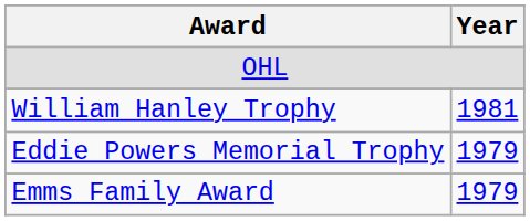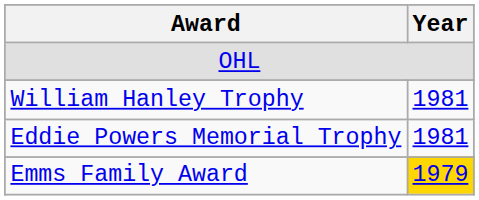Eddie Powers Memorial Trophy | Year: 1979 -> 1981
Emms Family Award | Year: no background -> gold background
